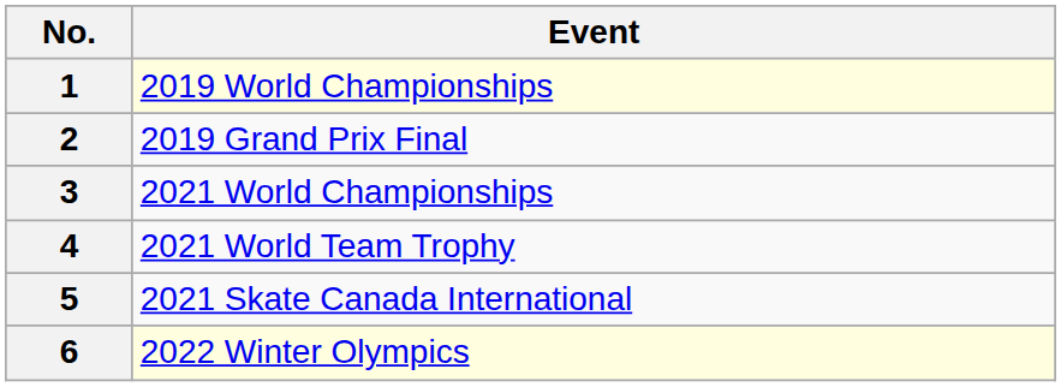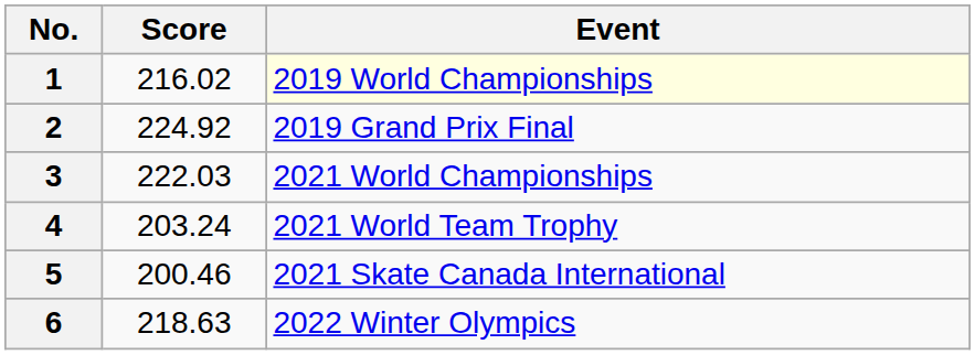+ column: Score | 216.02 | 224.92 | 222.03 | 203.24 | 200.46 | 218.63
6 | Event: lightyellow background -> no background
